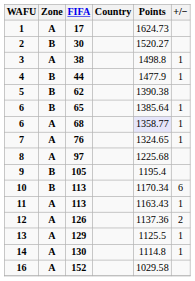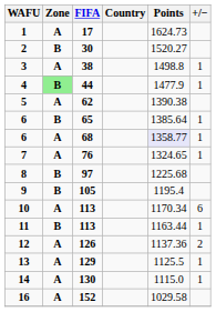4 | Zone: no background -> lightgreen background
5 | Zone: B -> A
8 | Zone: A -> B
10 | Zone: B -> A
11 | Zone: A -> B
11 | Points: 1163.43 -> 1163.44
14 | Points: 1114.8 -> 1115.0
